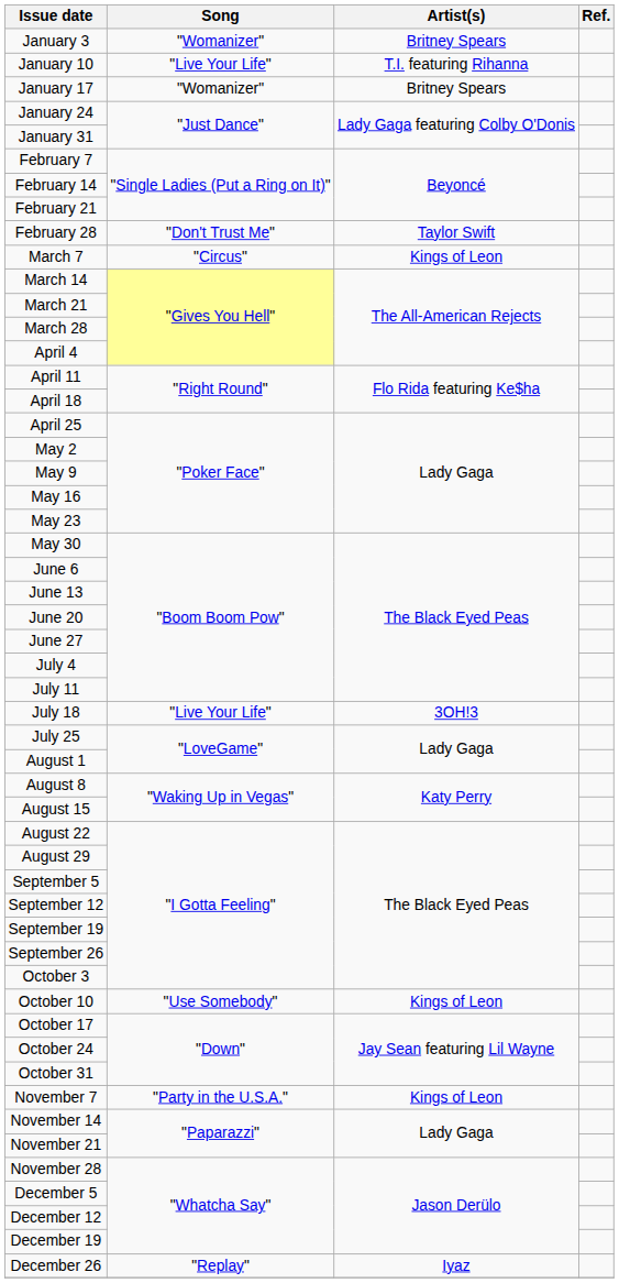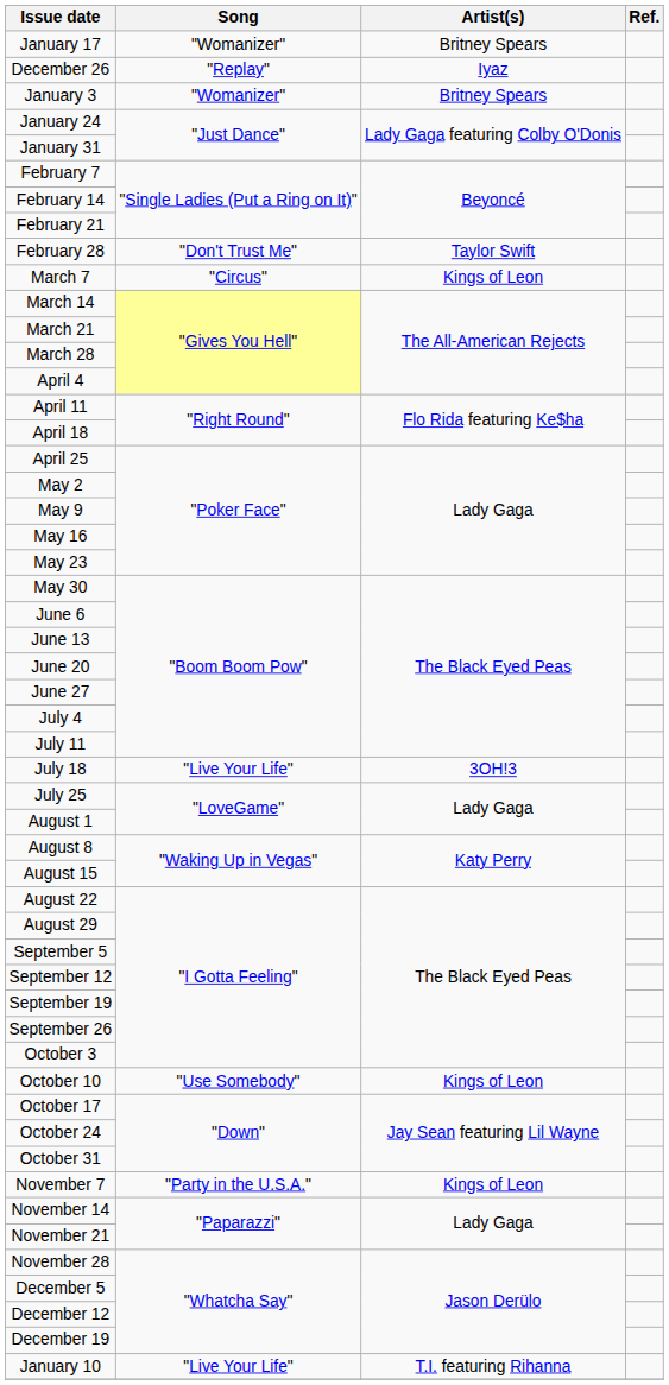rows swapped: January 3 <-> January 17
rows swapped: January 10 <-> December 26
